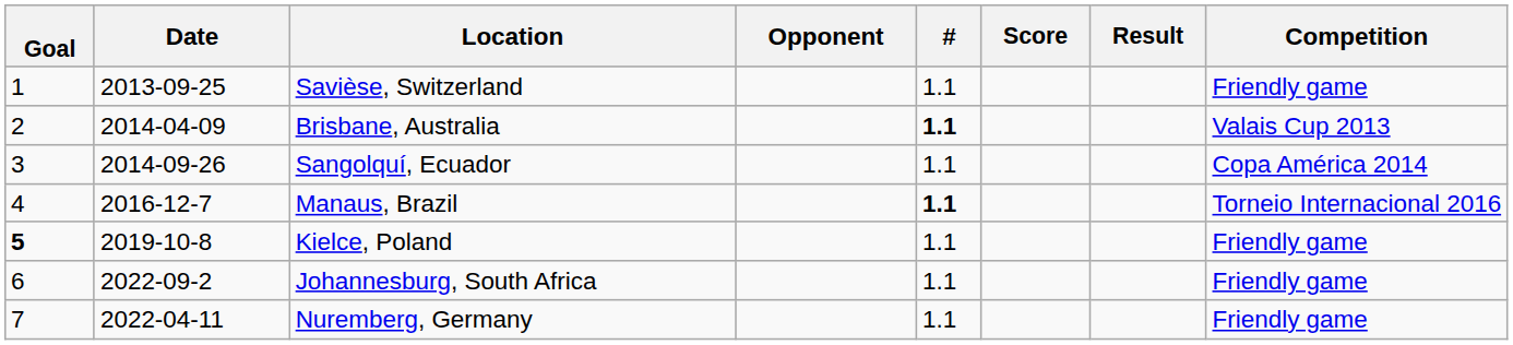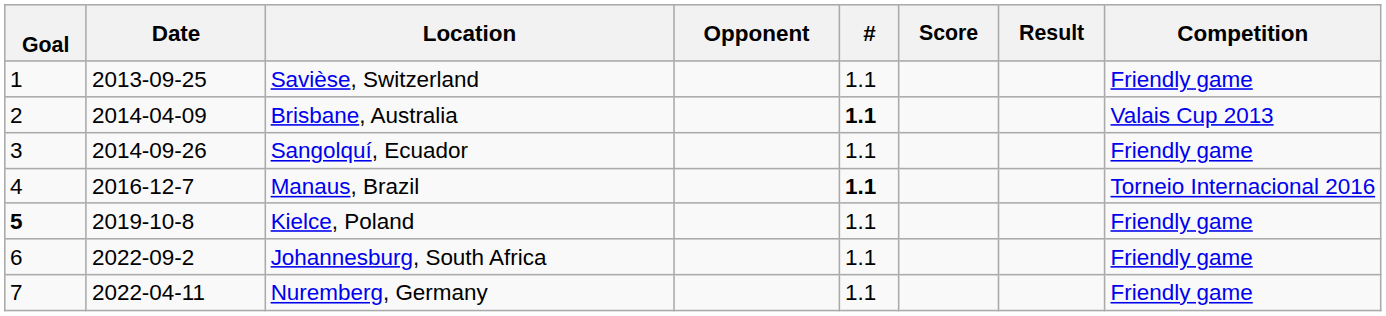Sangolquí, Ecuador | Competition: Copa América 2014 -> Friendly game
